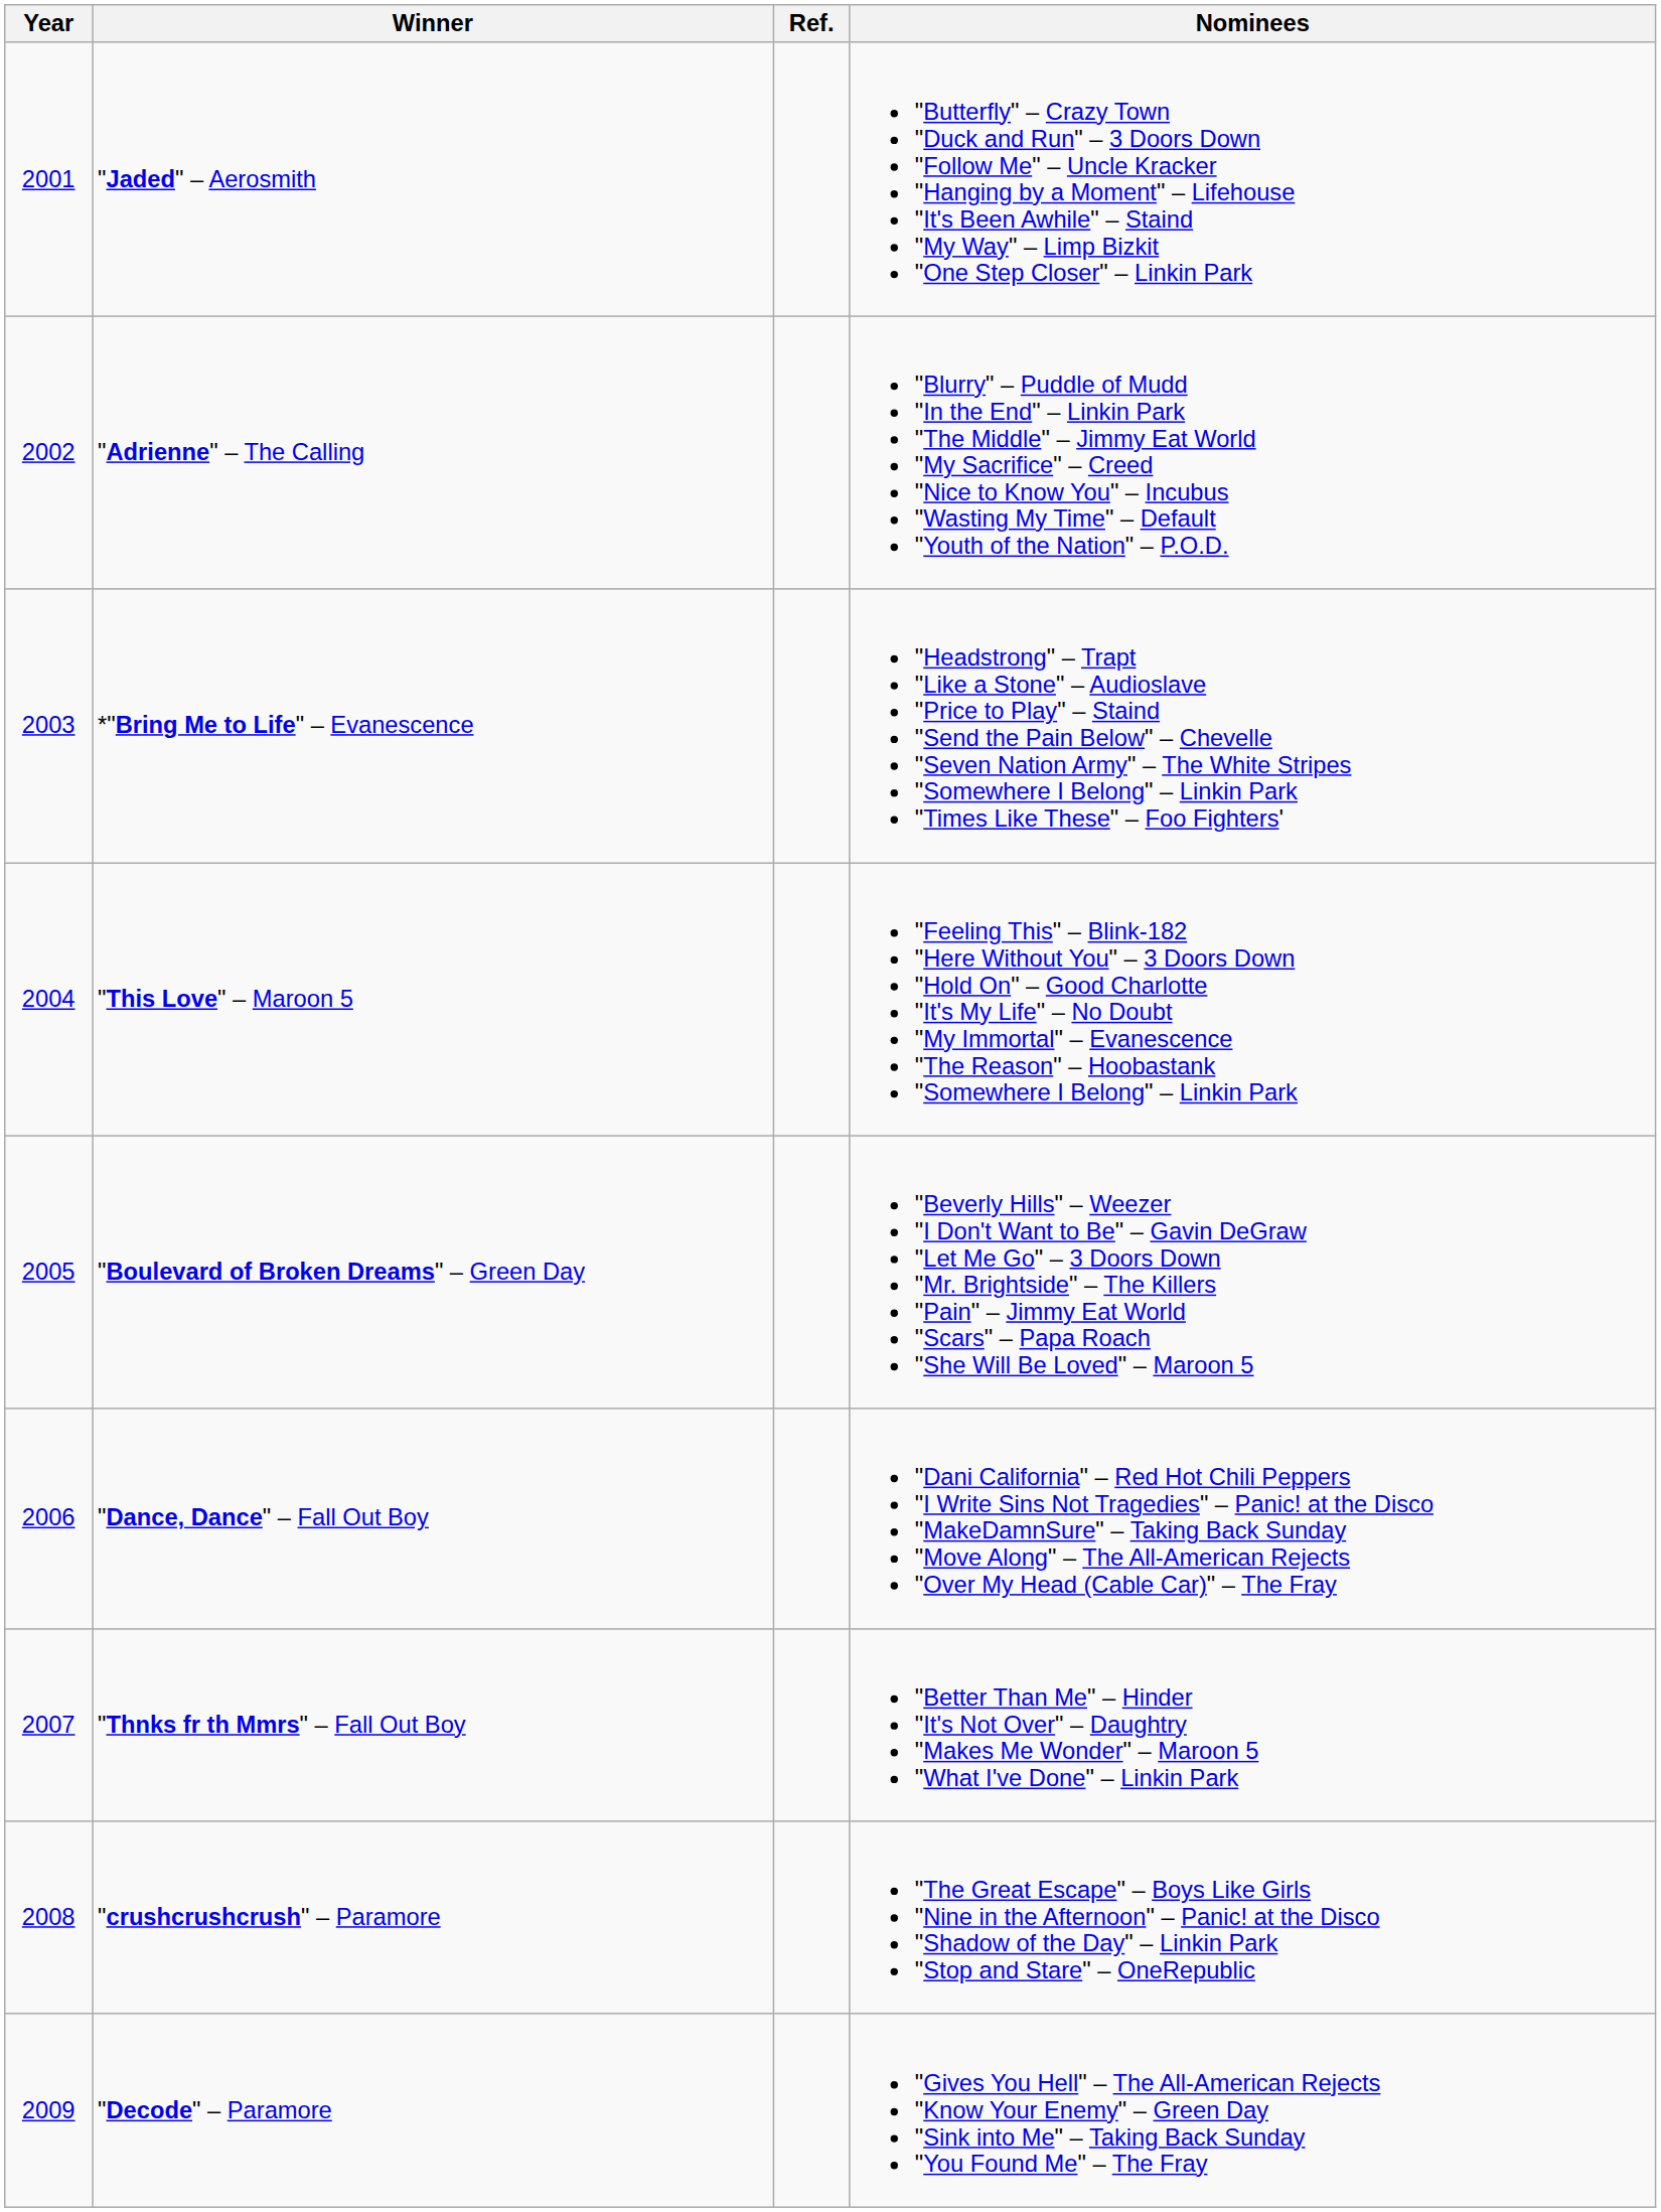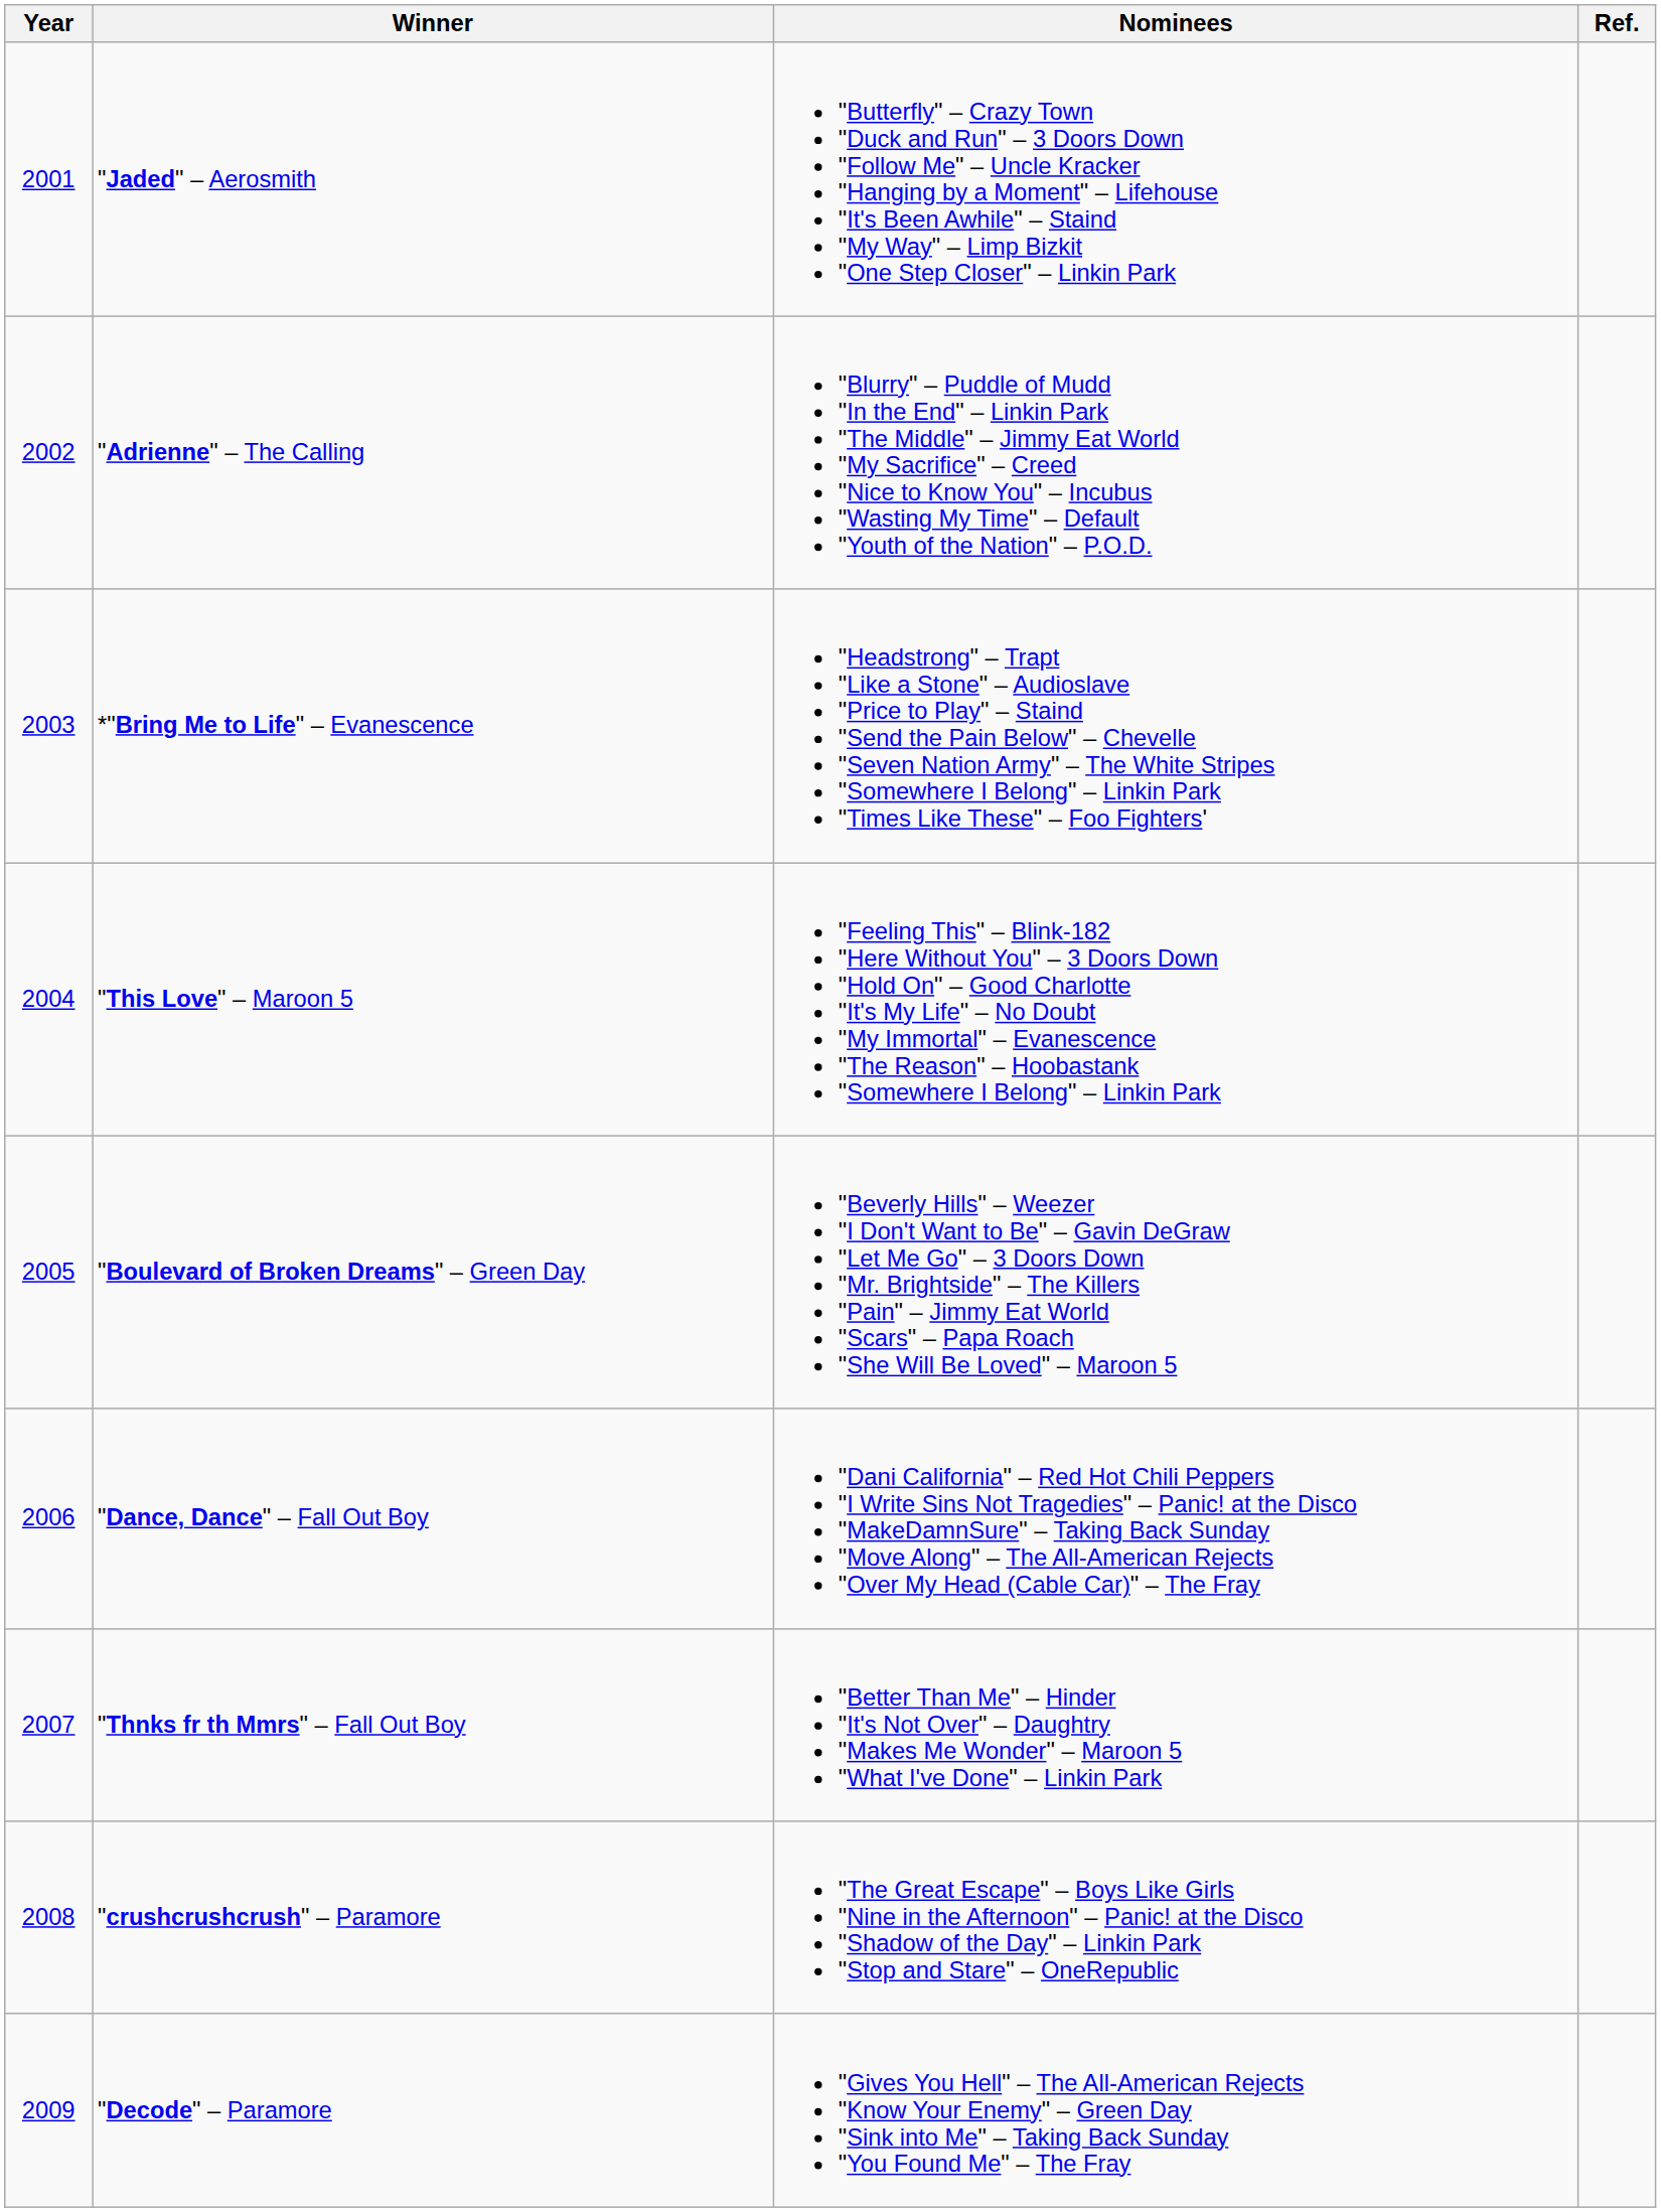columns swapped: Nominees <-> Ref.
